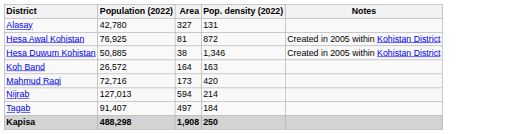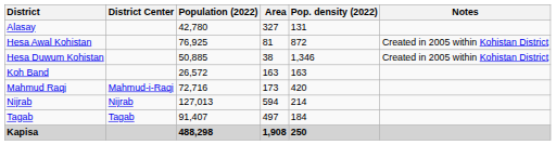+ column: District Center | Mahmud-i-Raqi | Nijrab | Tagab
Koh Band | Area: 164 -> 163
